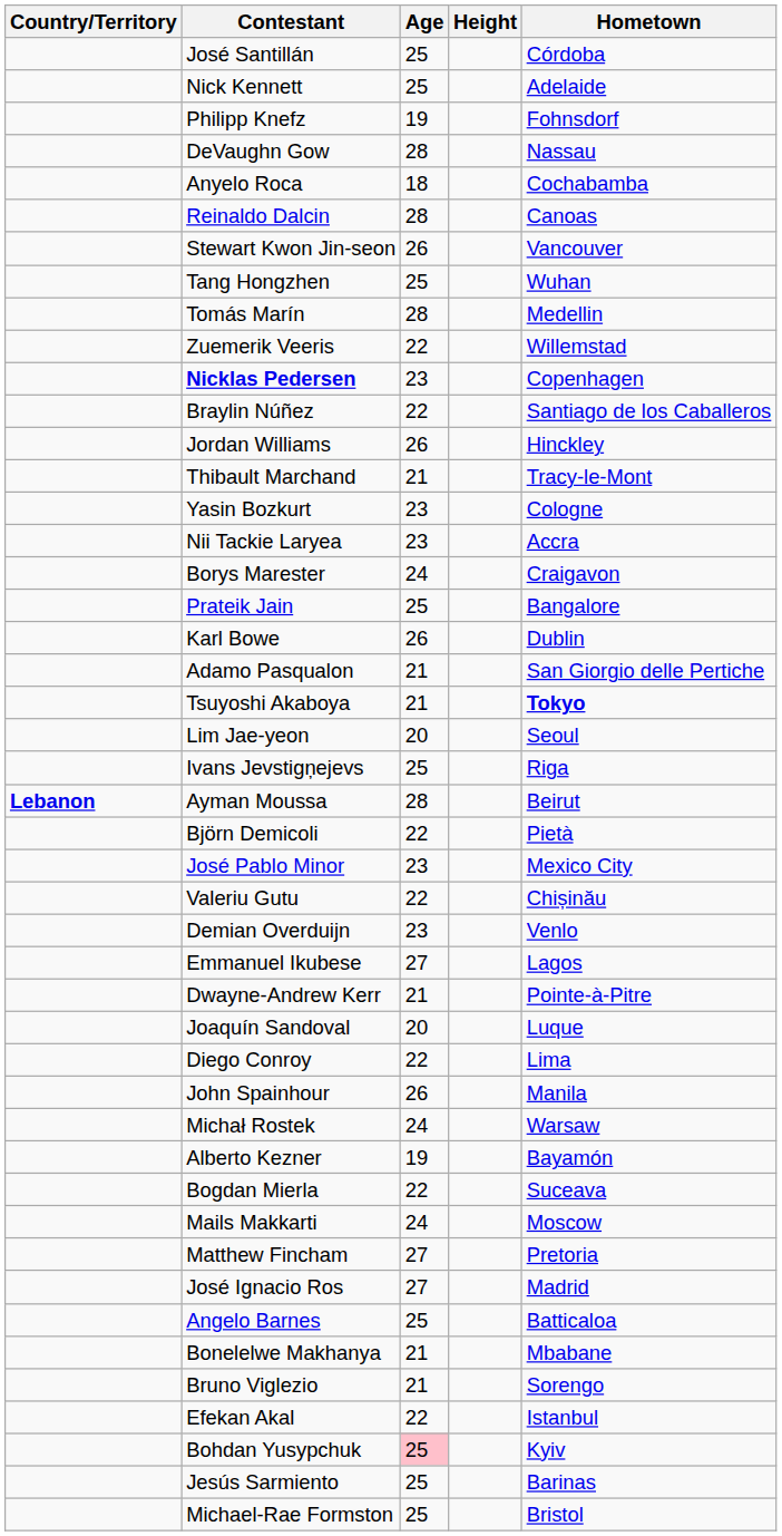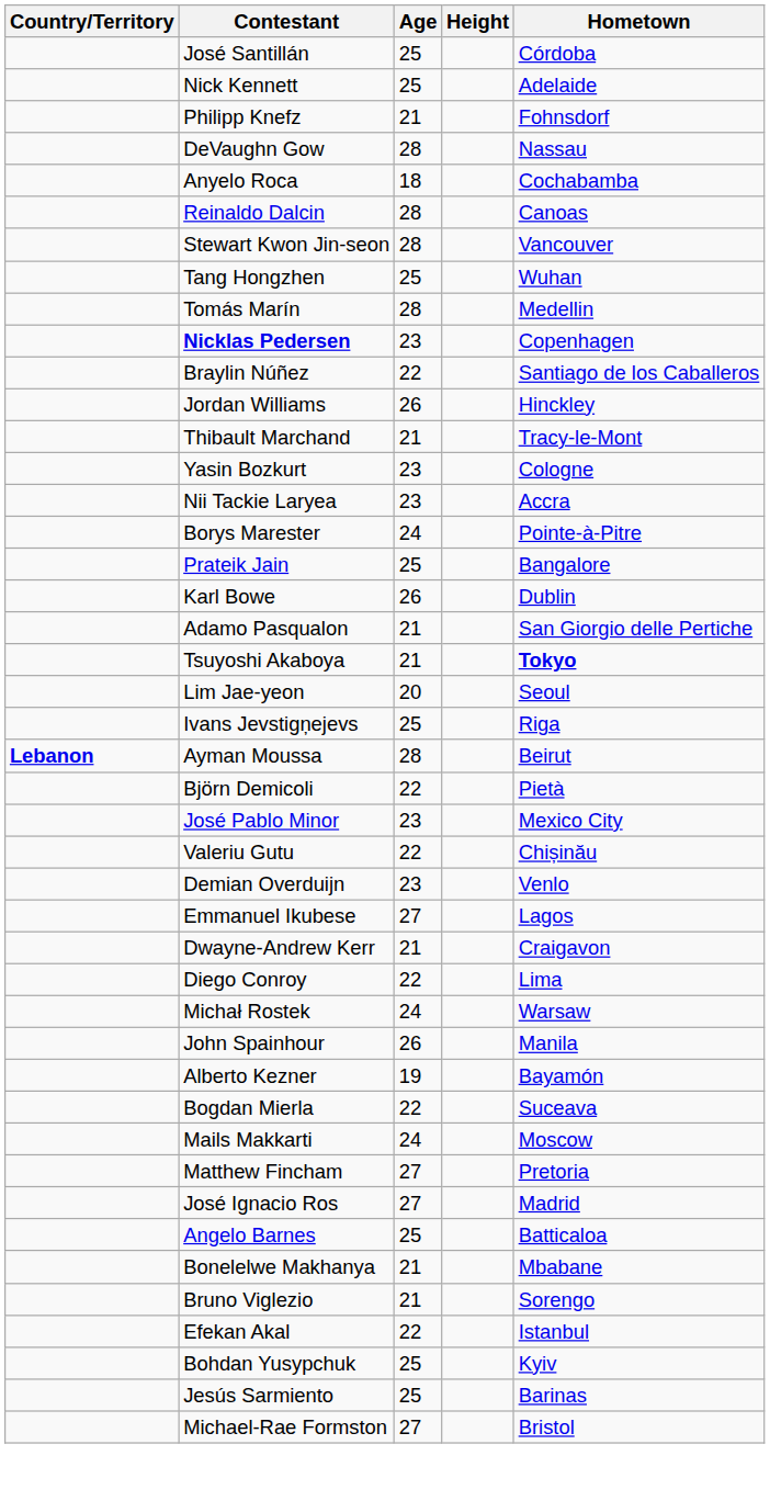Philipp Knefz | Age: 19 -> 21
Stewart Kwon Jin-seon | Age: 26 -> 28
- row: Zuemerik Veeris | 22 | Willemstad
Borys Marester | Hometown: Craigavon -> Pointe-à-Pitre
Dwayne-Andrew Kerr | Hometown: Pointe-à-Pitre -> Craigavon
- row: Joaquín Sandoval | 20 | Luque
rows swapped: John Spainhour <-> Michał Rostek
Bohdan Yusypchuk | Age: pink background -> no background
Michael-Rae Formston | Age: 25 -> 27
